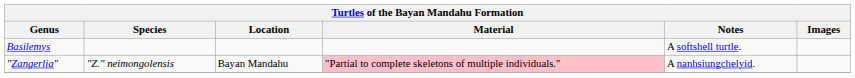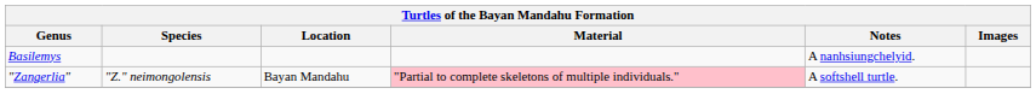Basilemys | Notes: A softshell turtle. -> A nanhsiungchelyid.
"Zangerlia" | Notes: A nanhsiungchelyid. -> A softshell turtle.
